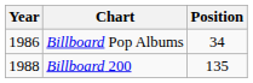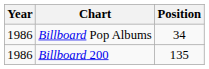Billboard 200 | Year: 1988 -> 1986
